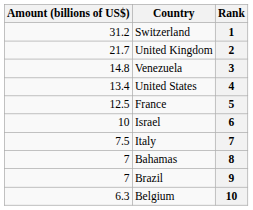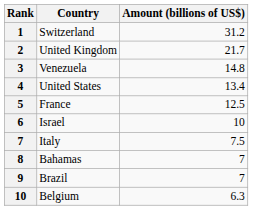columns swapped: Rank <-> Amount (billions of US$)
